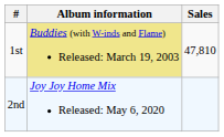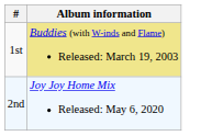- column: Sales | 47,810
